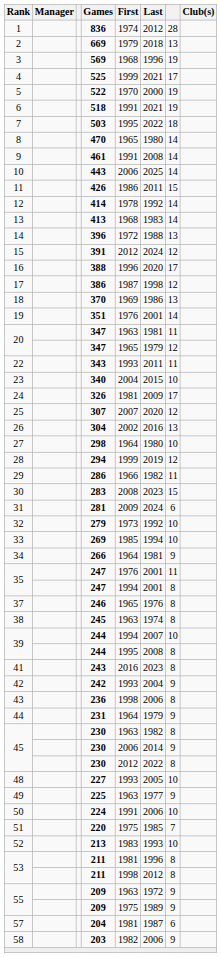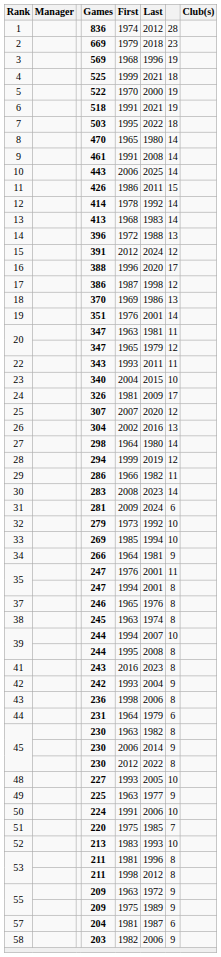2 | column 7: 13 -> 23
4 | column 7: 17 -> 18
27 | column 7: 10 -> 14
30 | column 7: 15 -> 14
44 | column 7: 9 -> 6
